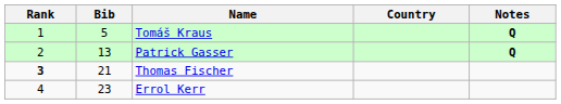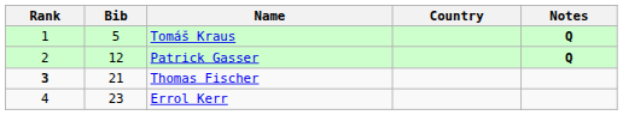Patrick Gasser | Bib: 13 -> 12
